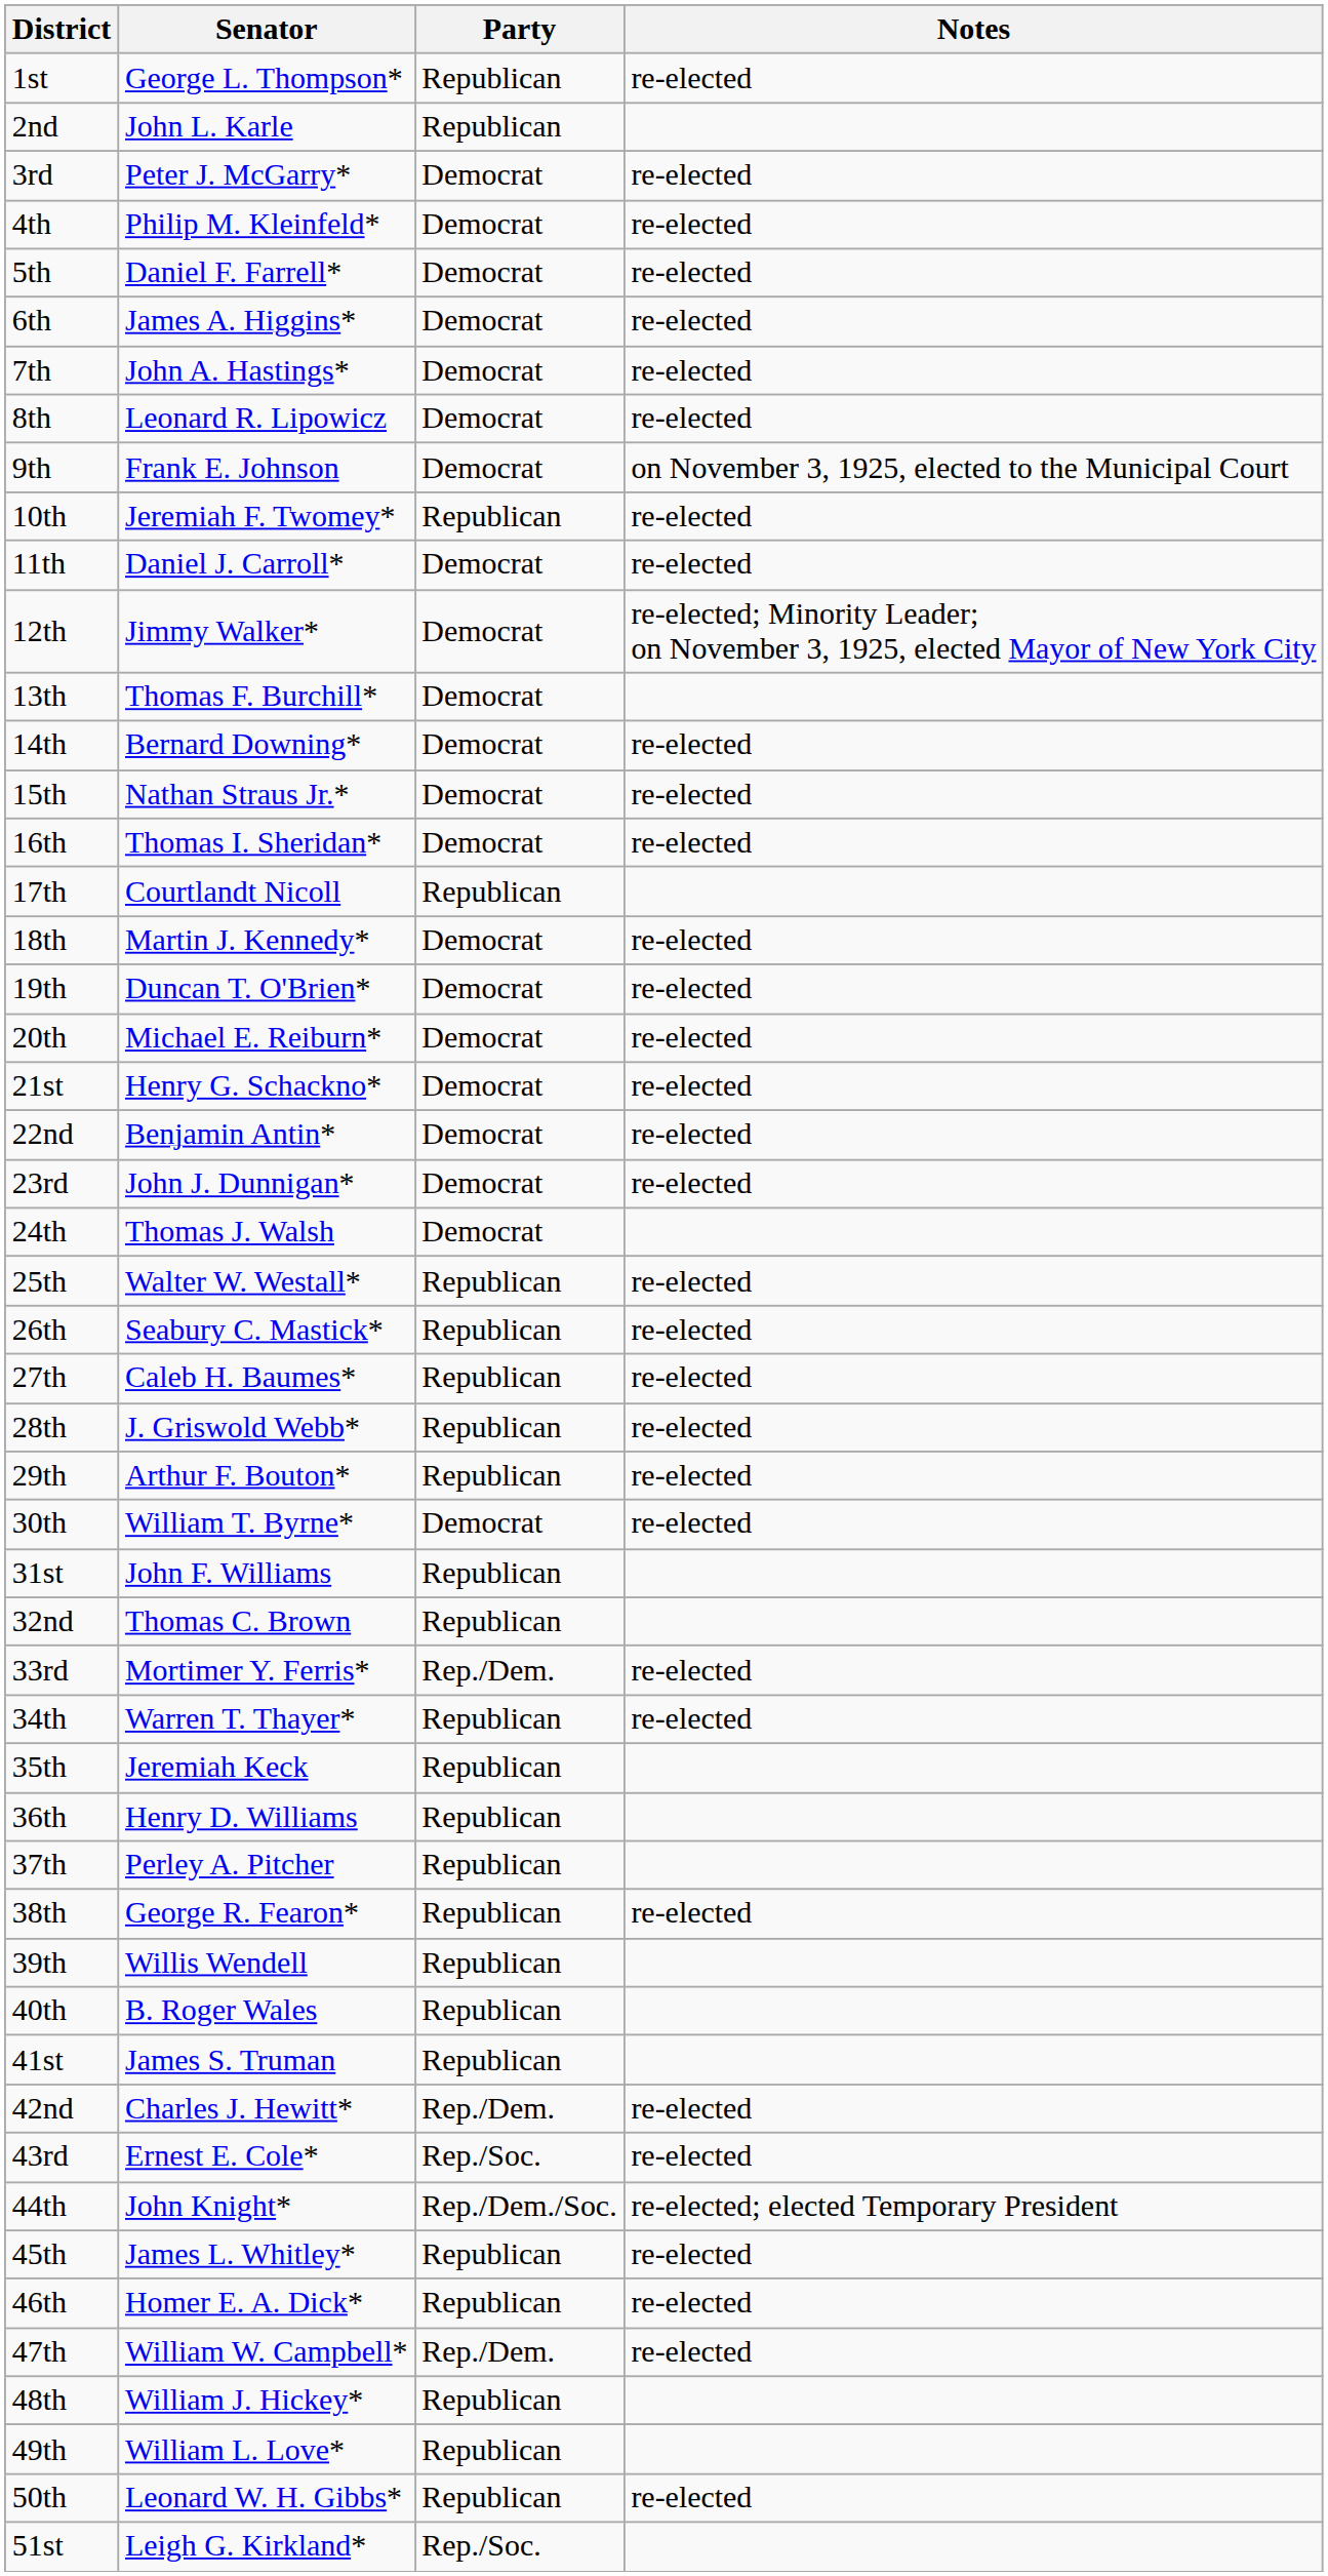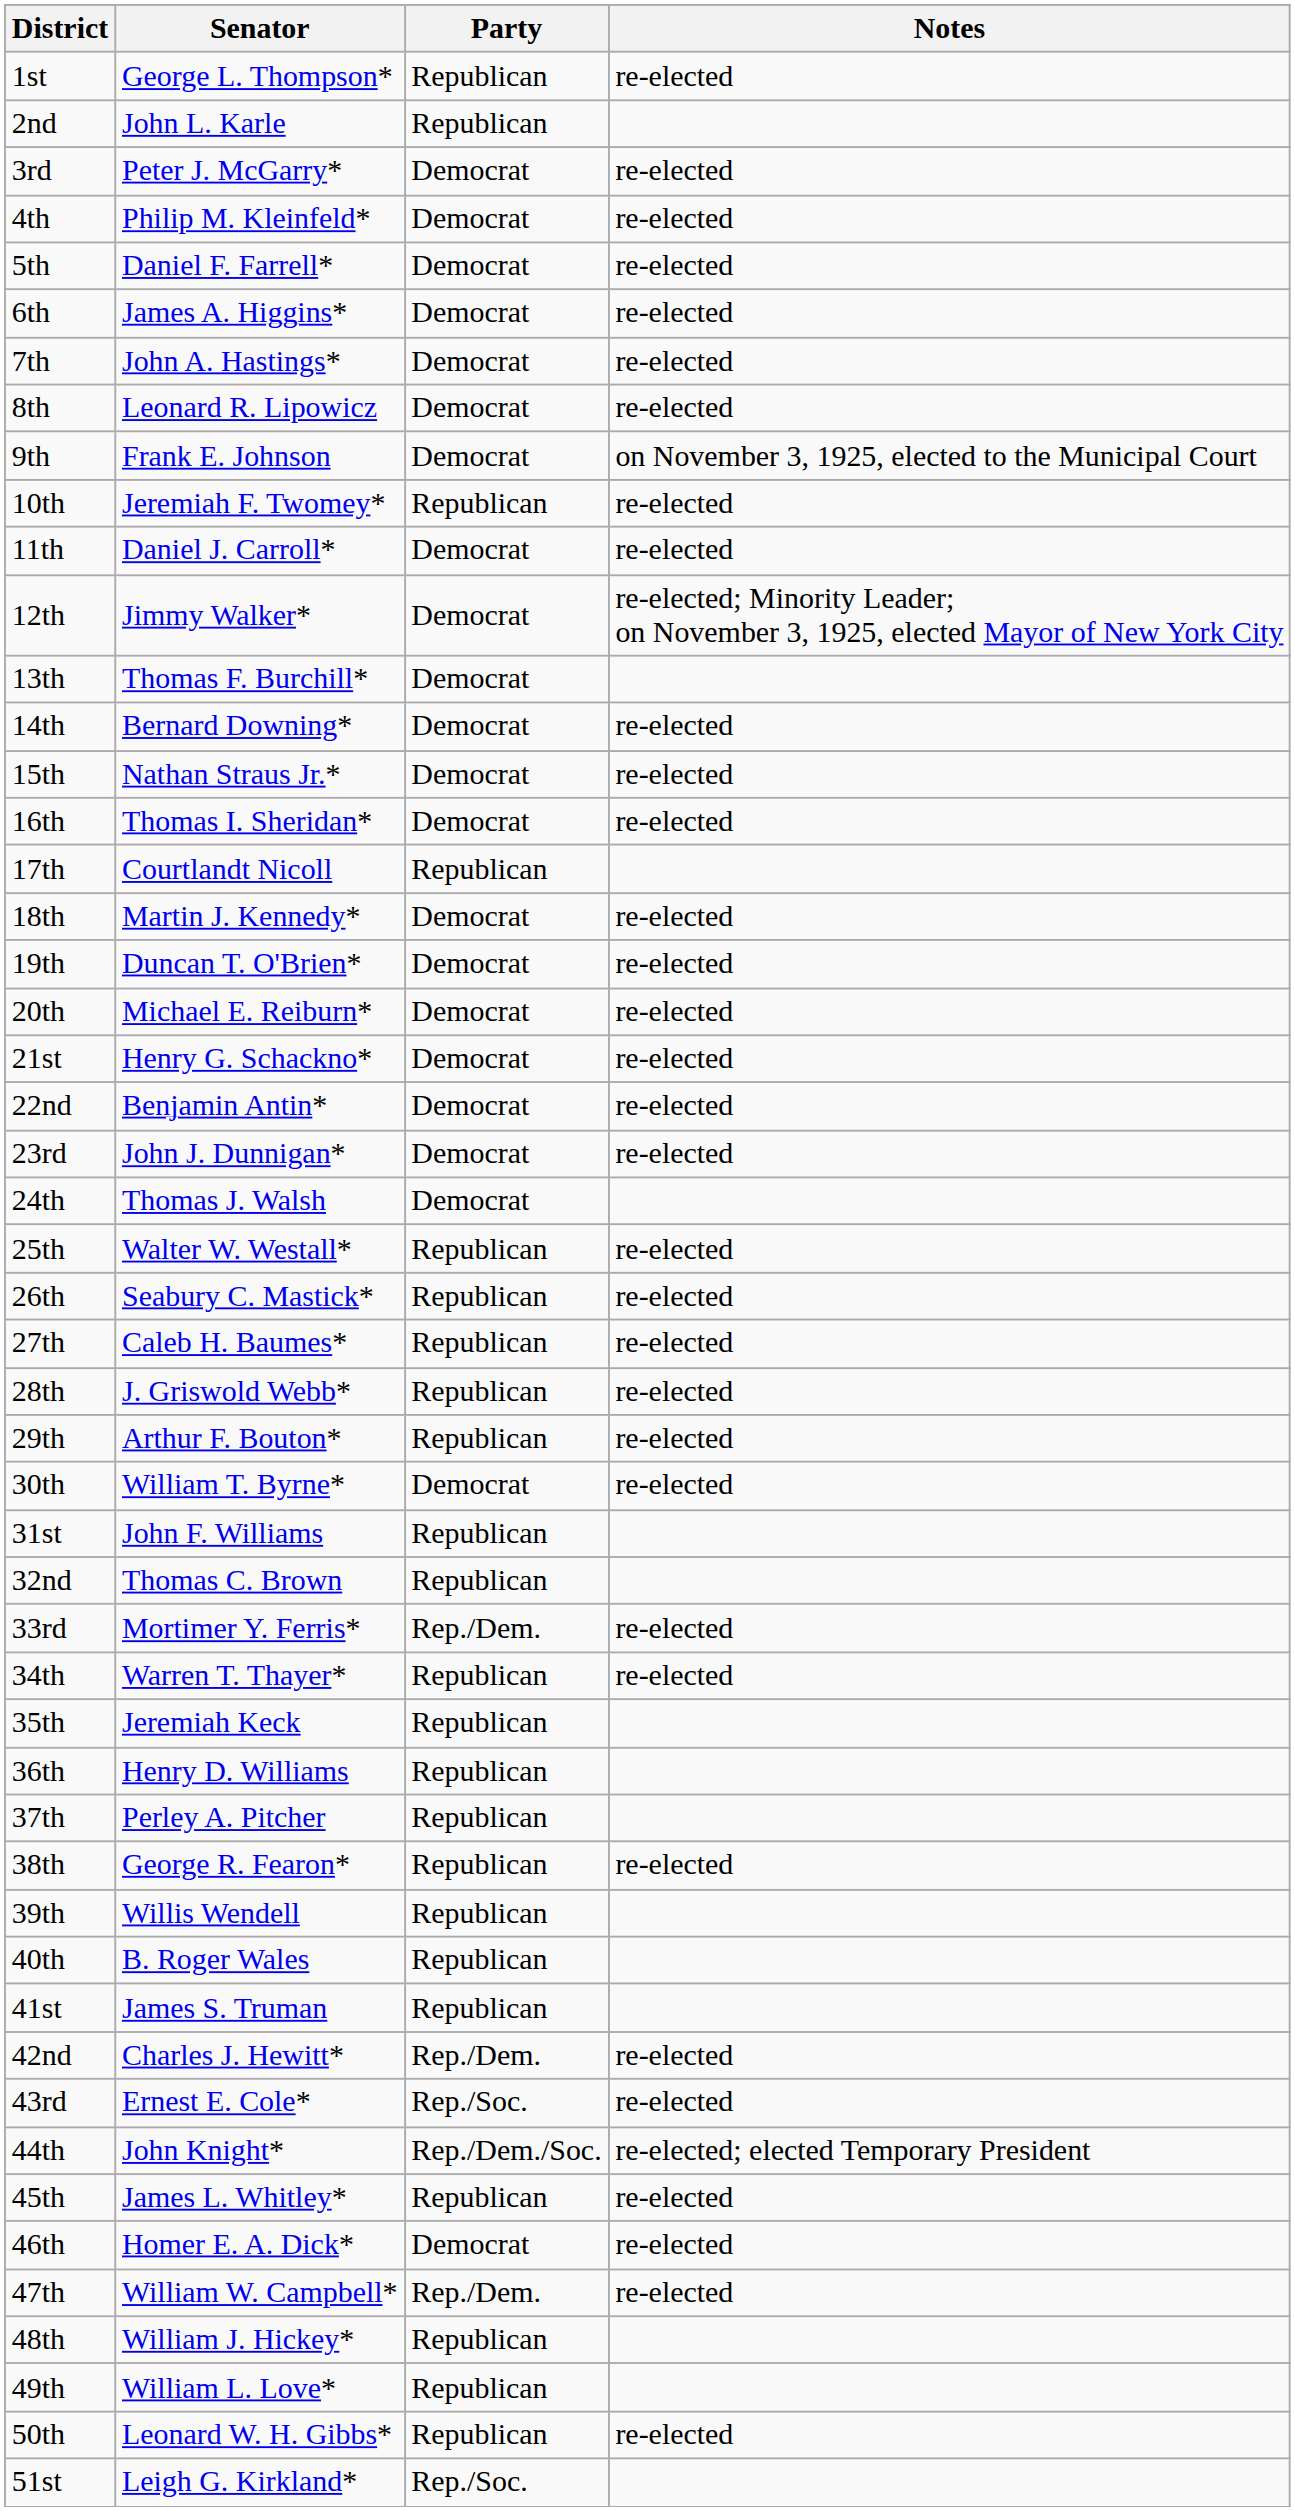46th | Party: Republican -> Democrat
